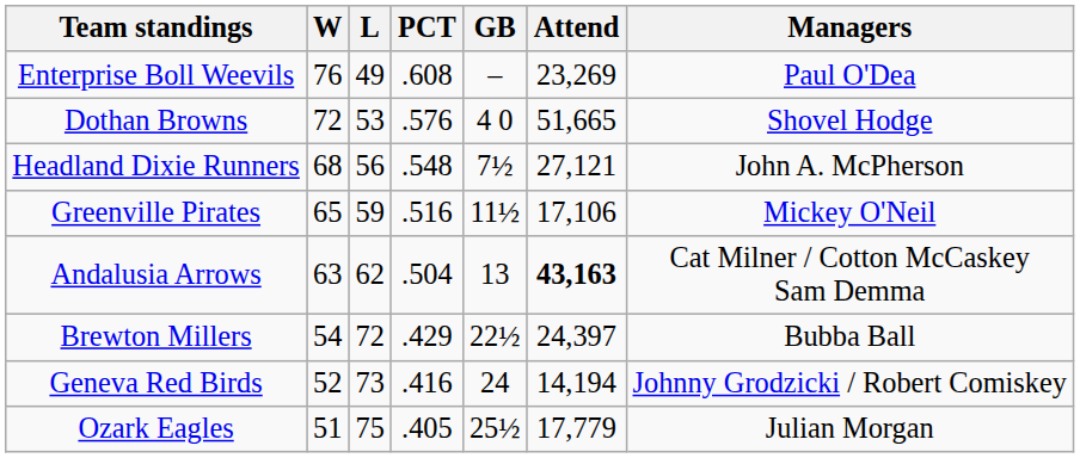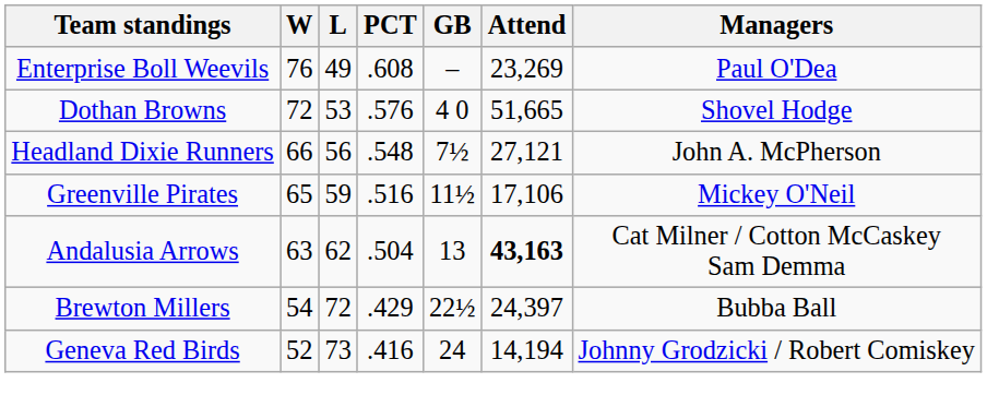Headland Dixie Runners | W: 68 -> 66
- row: Ozark Eagles | 51 | 75 | .405 | 25½ | 17,779 | Julian Morgan
